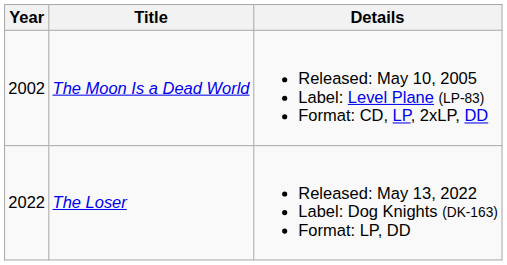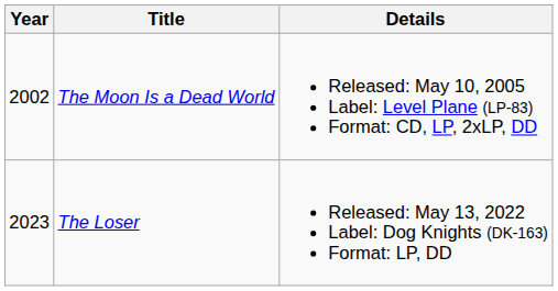The Loser | Year: 2022 -> 2023
